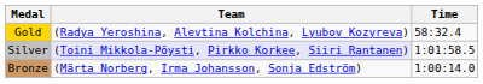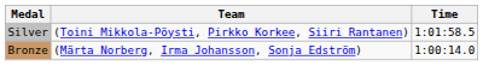- row: Gold | (Radya Yeroshina, Alevtina Kolchina, Lyubov Kozyreva) | 58:32.4
Silver | Team: lavender background -> no background
